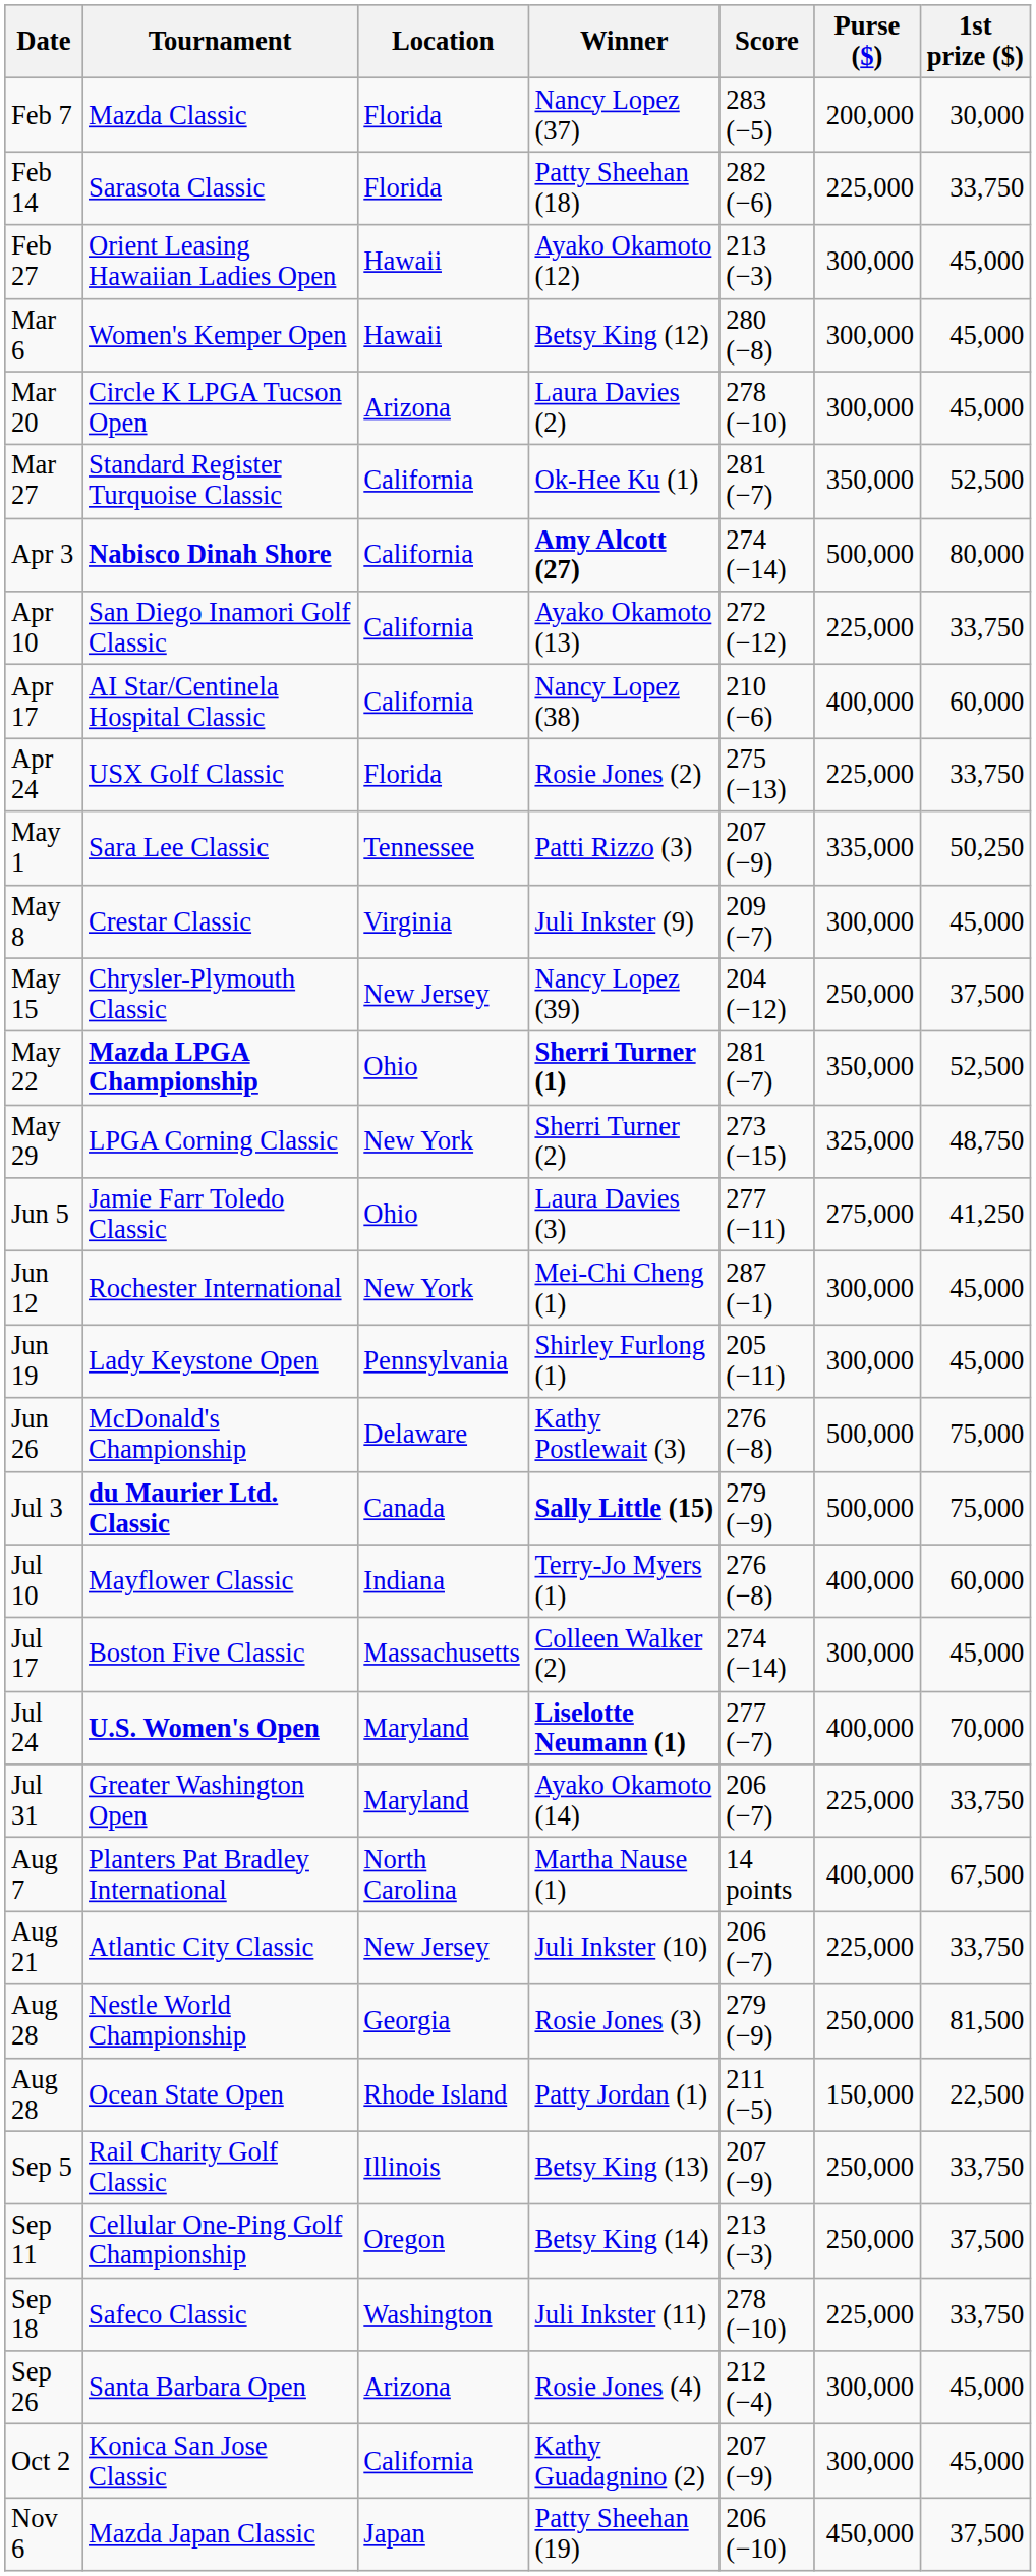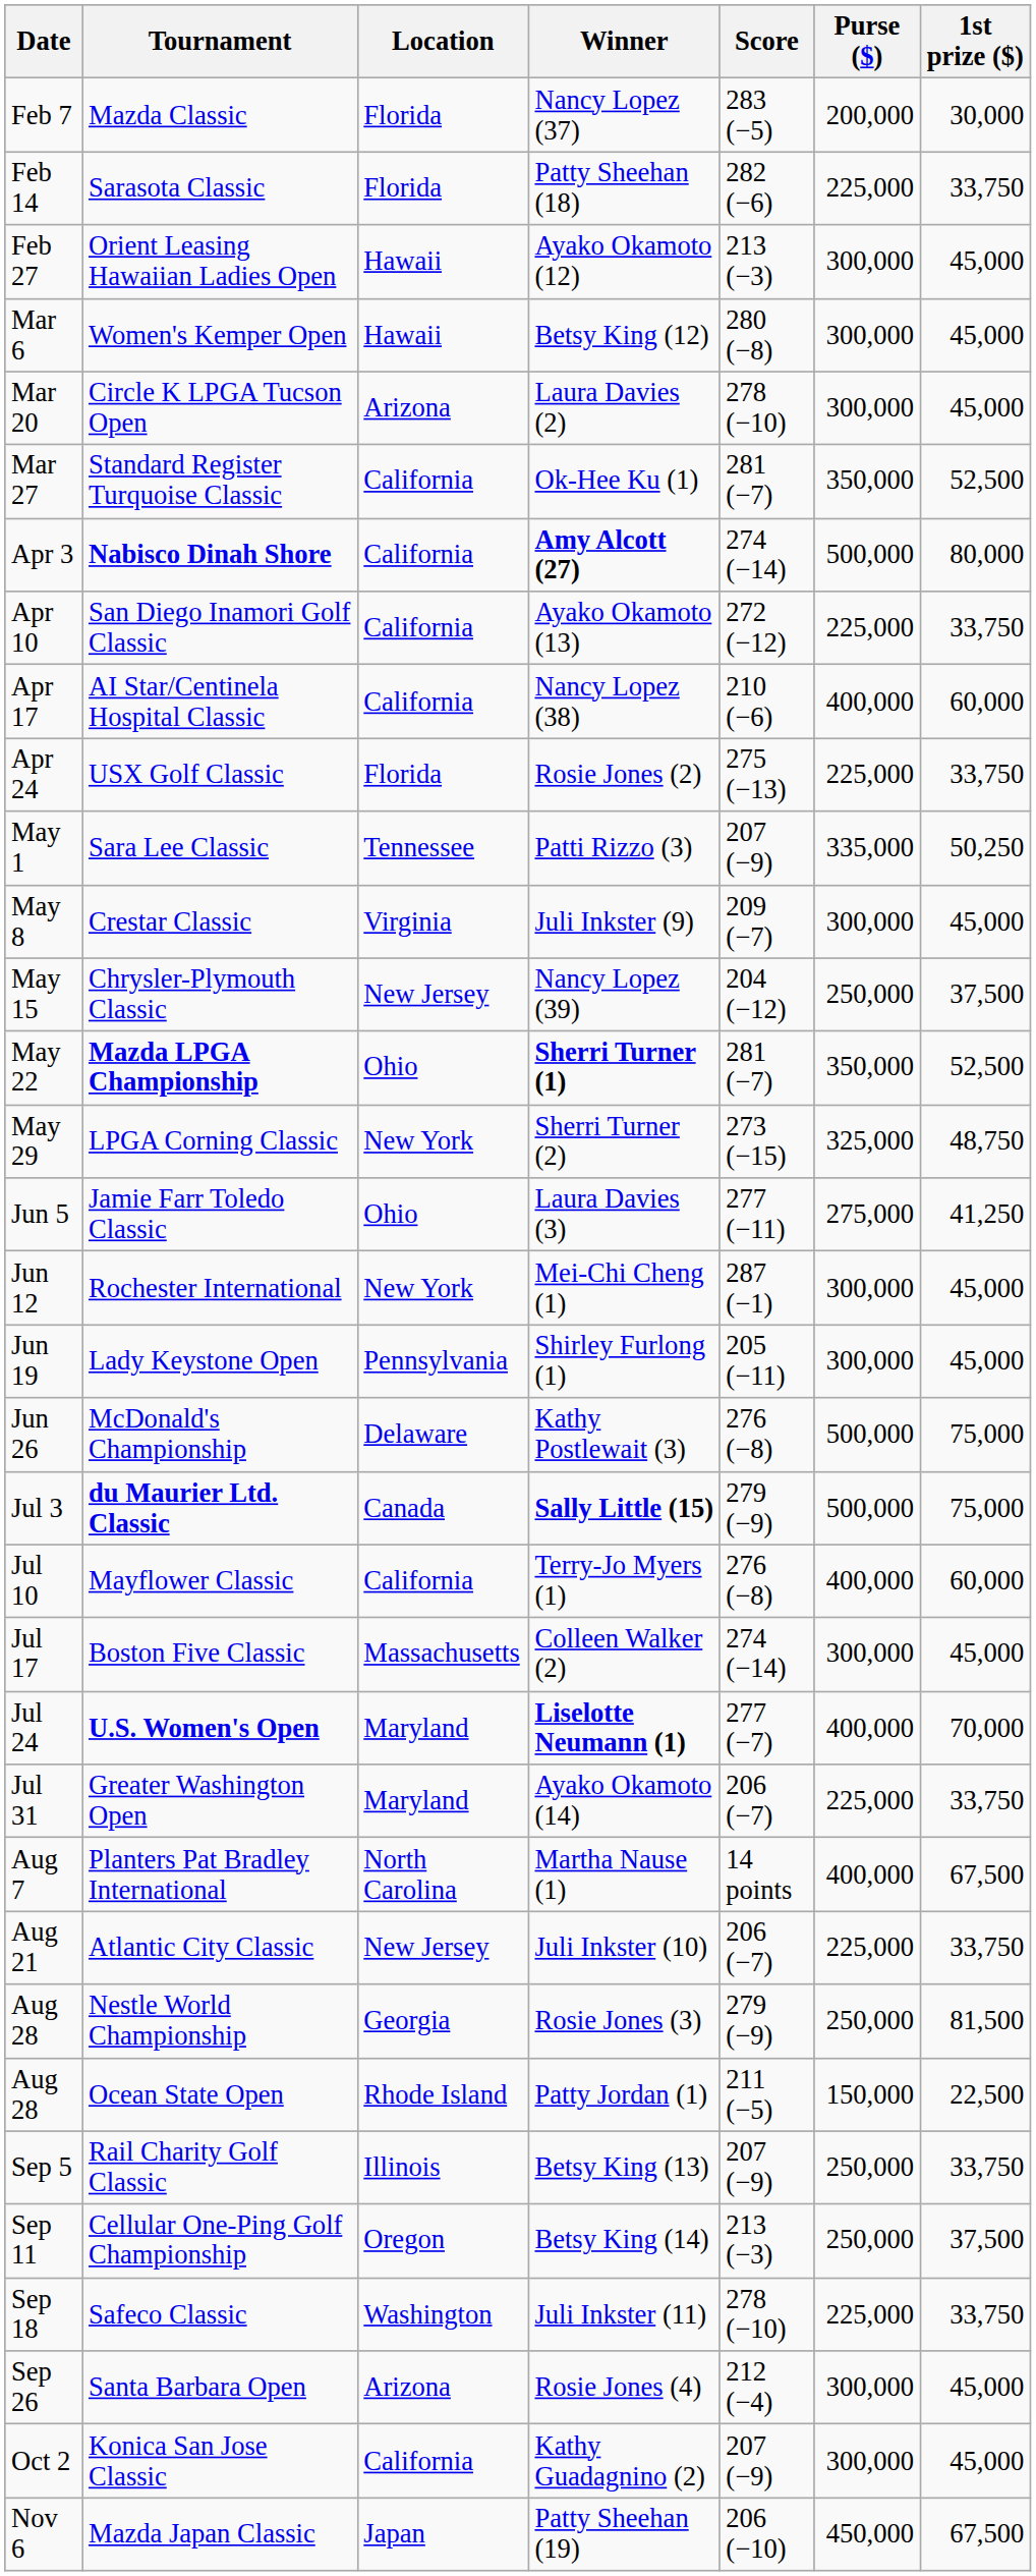Mayflower Classic | Location: Indiana -> California
Mazda Japan Classic | 1st prize ($): 37,500 -> 67,500
